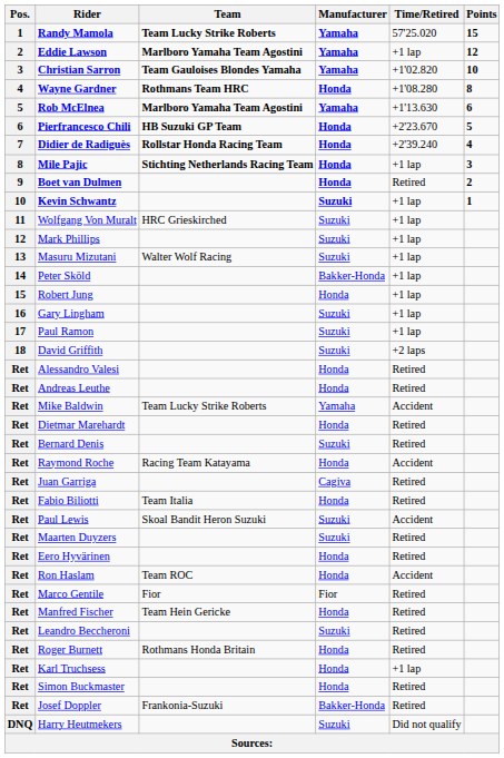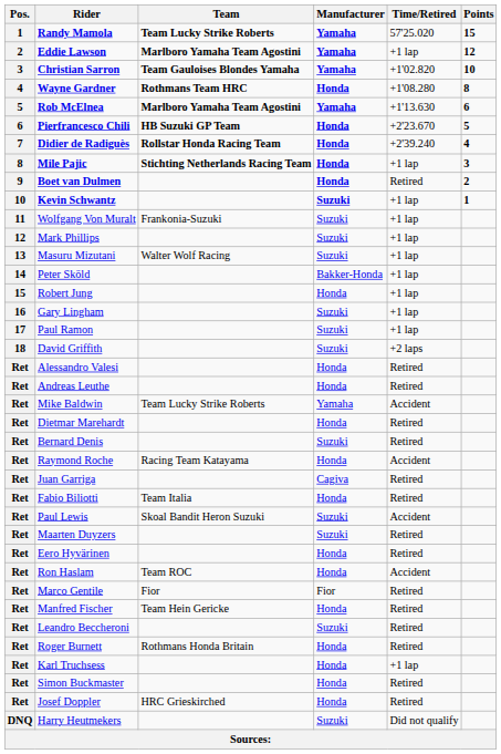Wolfgang Von Muralt | Team: HRC Grieskirched -> Frankonia-Suzuki
Josef Doppler | Team: Frankonia-Suzuki -> HRC Grieskirched
Josef Doppler | Manufacturer: Bakker-Honda -> Honda
